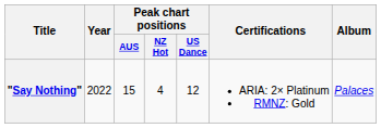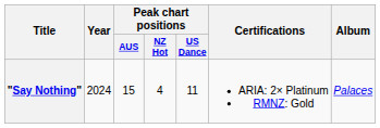"Say Nothing" | Year: 2022 -> 2024
"Say Nothing" | Peak chart positions / US Dance: 12 -> 11
